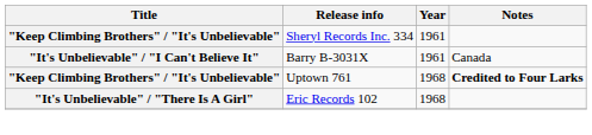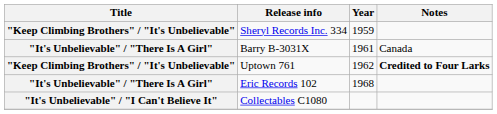Sheryl Records Inc. 334 | Year: 1961 -> 1959
Barry B-3031X | Title: "It's Unbelievable" / "I Can't Believe It" -> "It's Unbelievable" / "There Is A Girl"
Uptown 761 | Year: 1968 -> 1962
+ row: "It's Unbelievable" / "I Can't Believe It" | Collectables C1080
